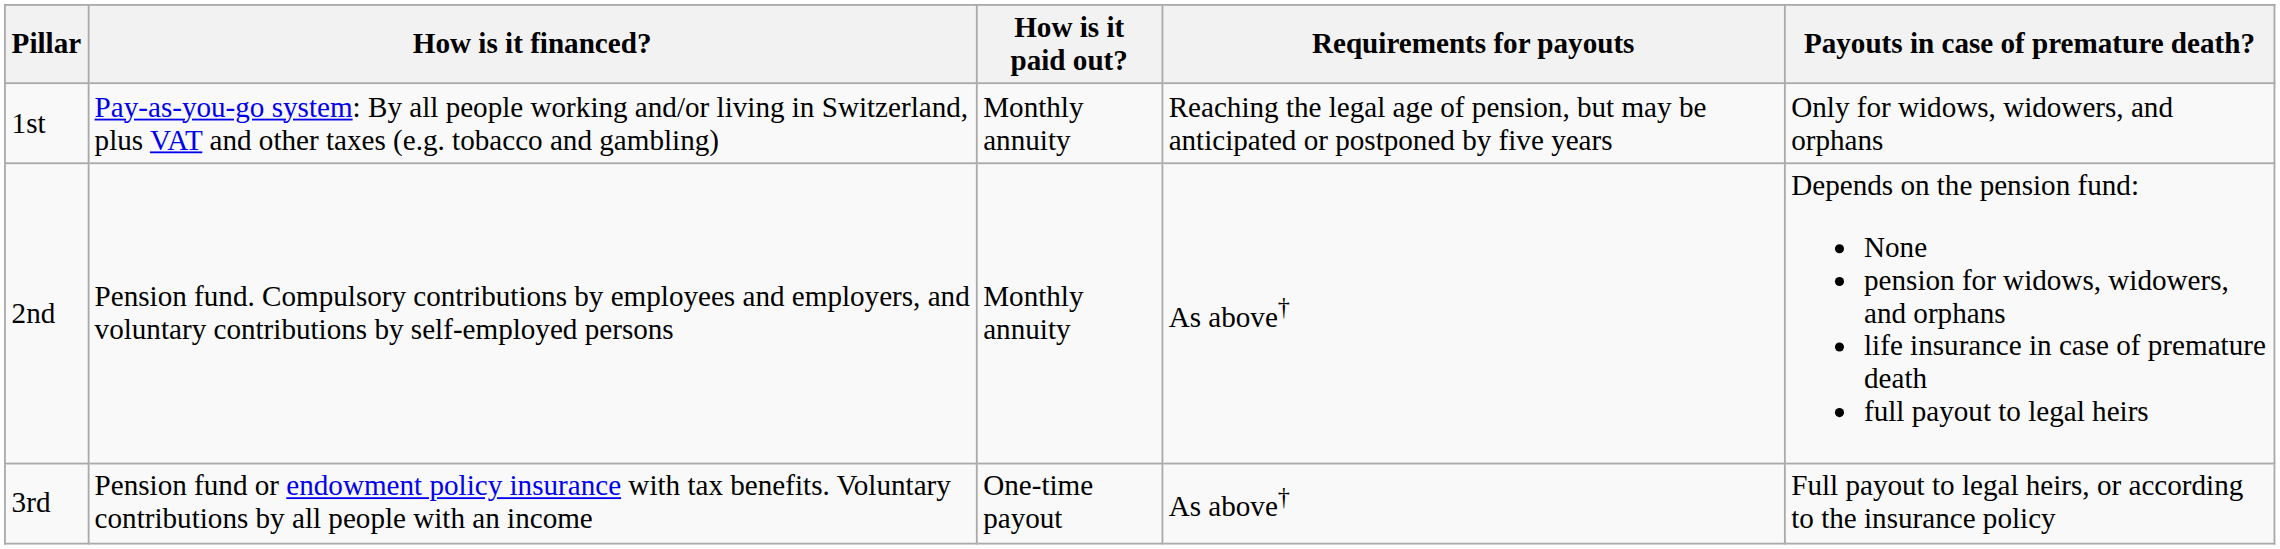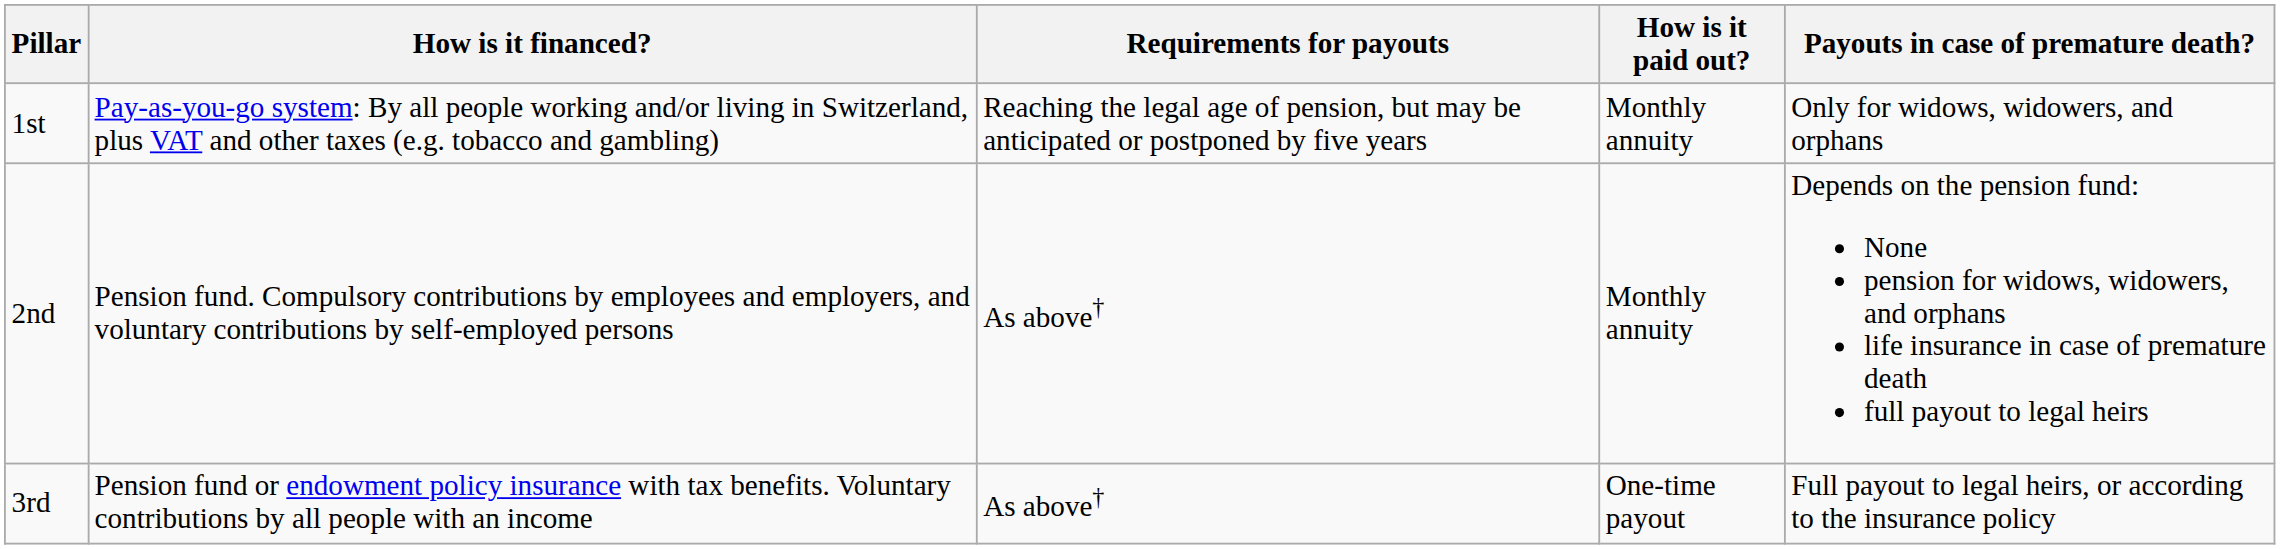columns swapped: How is it paid out? <-> Requirements for payouts
